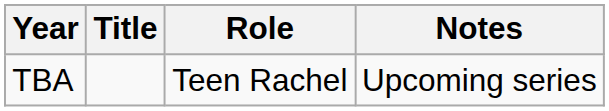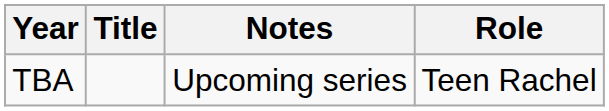columns swapped: Role <-> Notes
